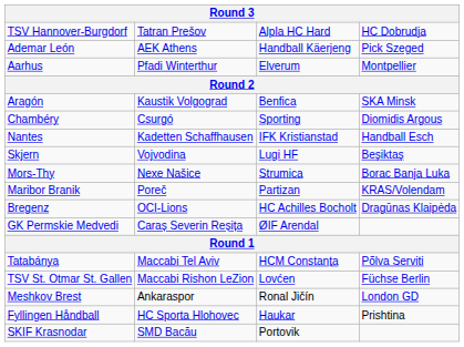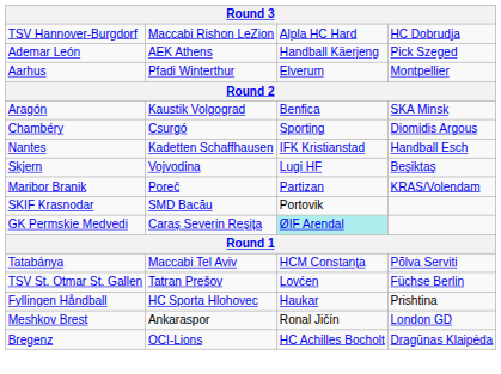TSV Hannover-Burgdorf | column 2: Tatran Prešov -> Maccabi Rishon LeZion
- row: Mors-Thy | Nexe Našice | Strumica | Borac Banja Luka
rows swapped: SKIF Krasnodar <-> Bregenz
GK Permskie Medvedi | column 3: no background -> paleturquoise background
TSV St. Otmar St. Gallen | column 2: Maccabi Rishon LeZion -> Tatran Prešov
rows swapped: Fyllingen Håndball <-> Meshkov Brest
